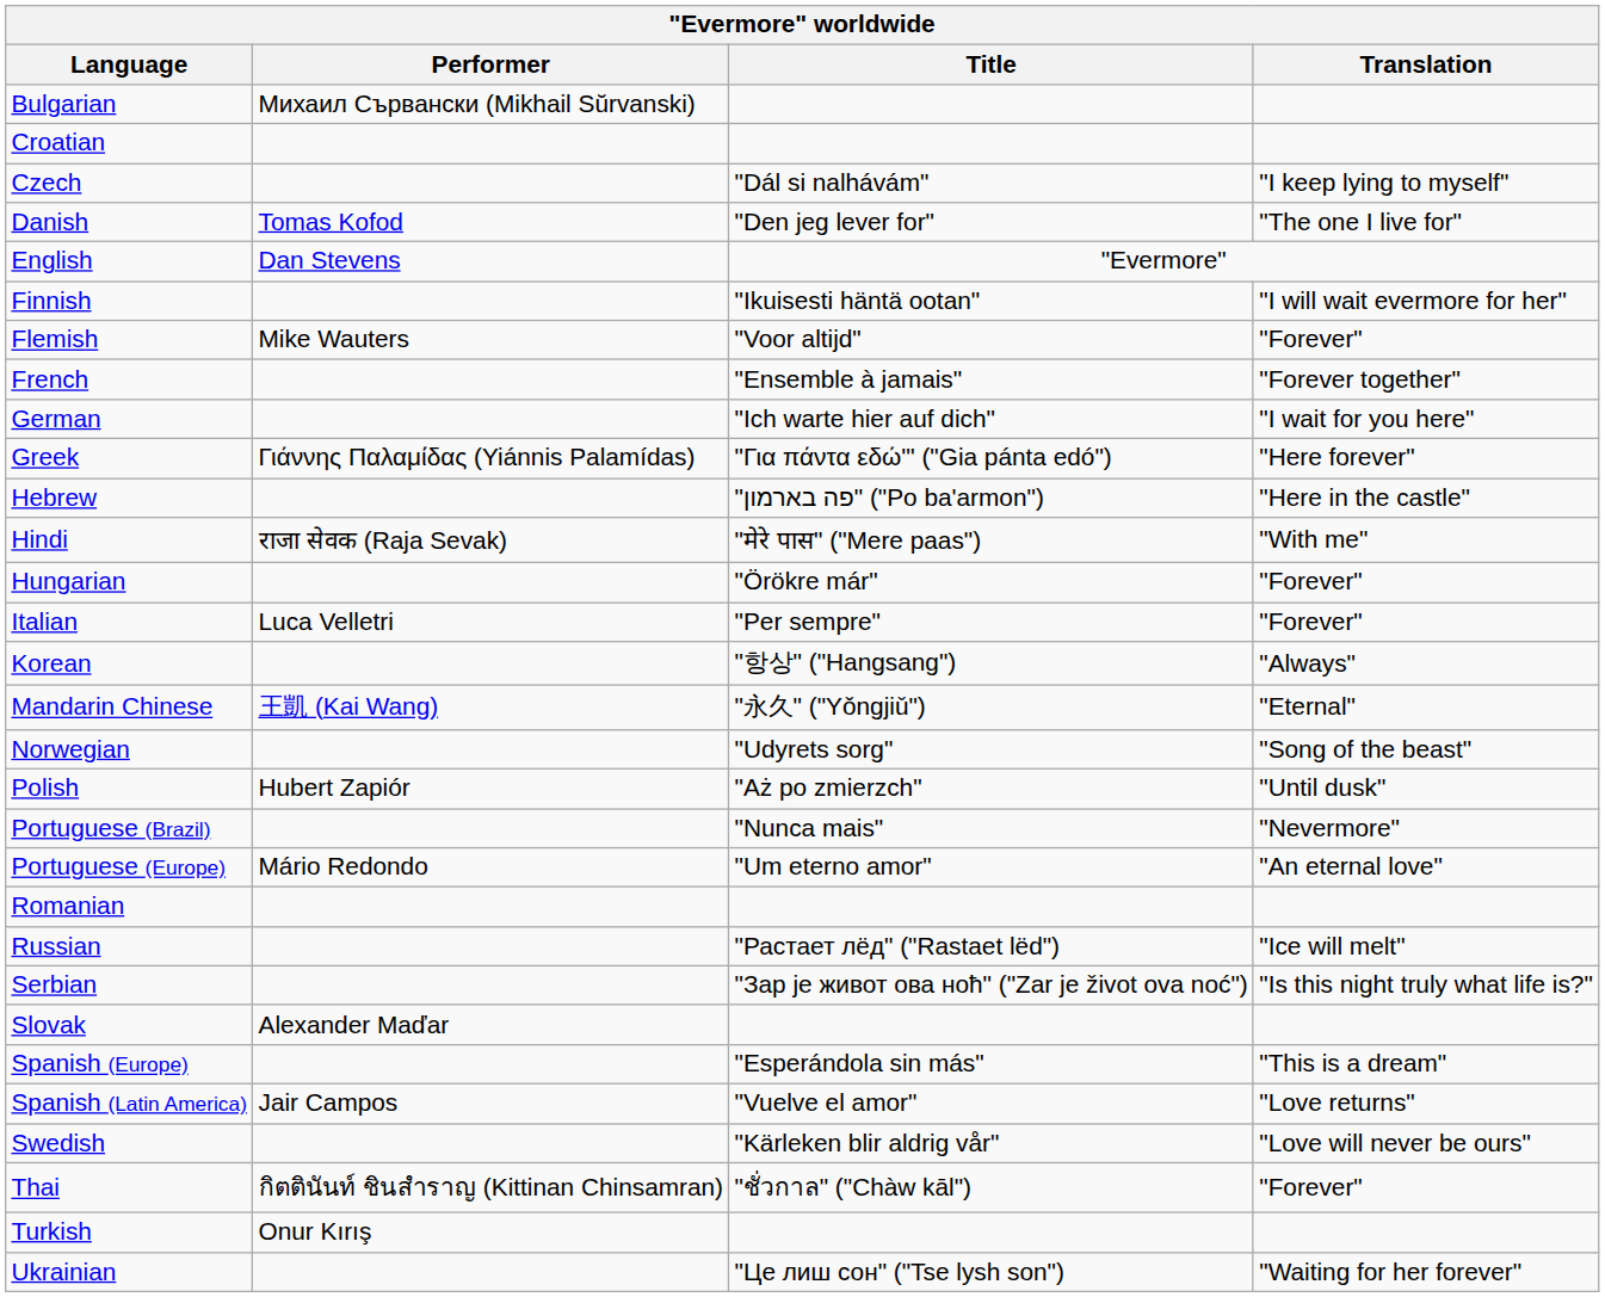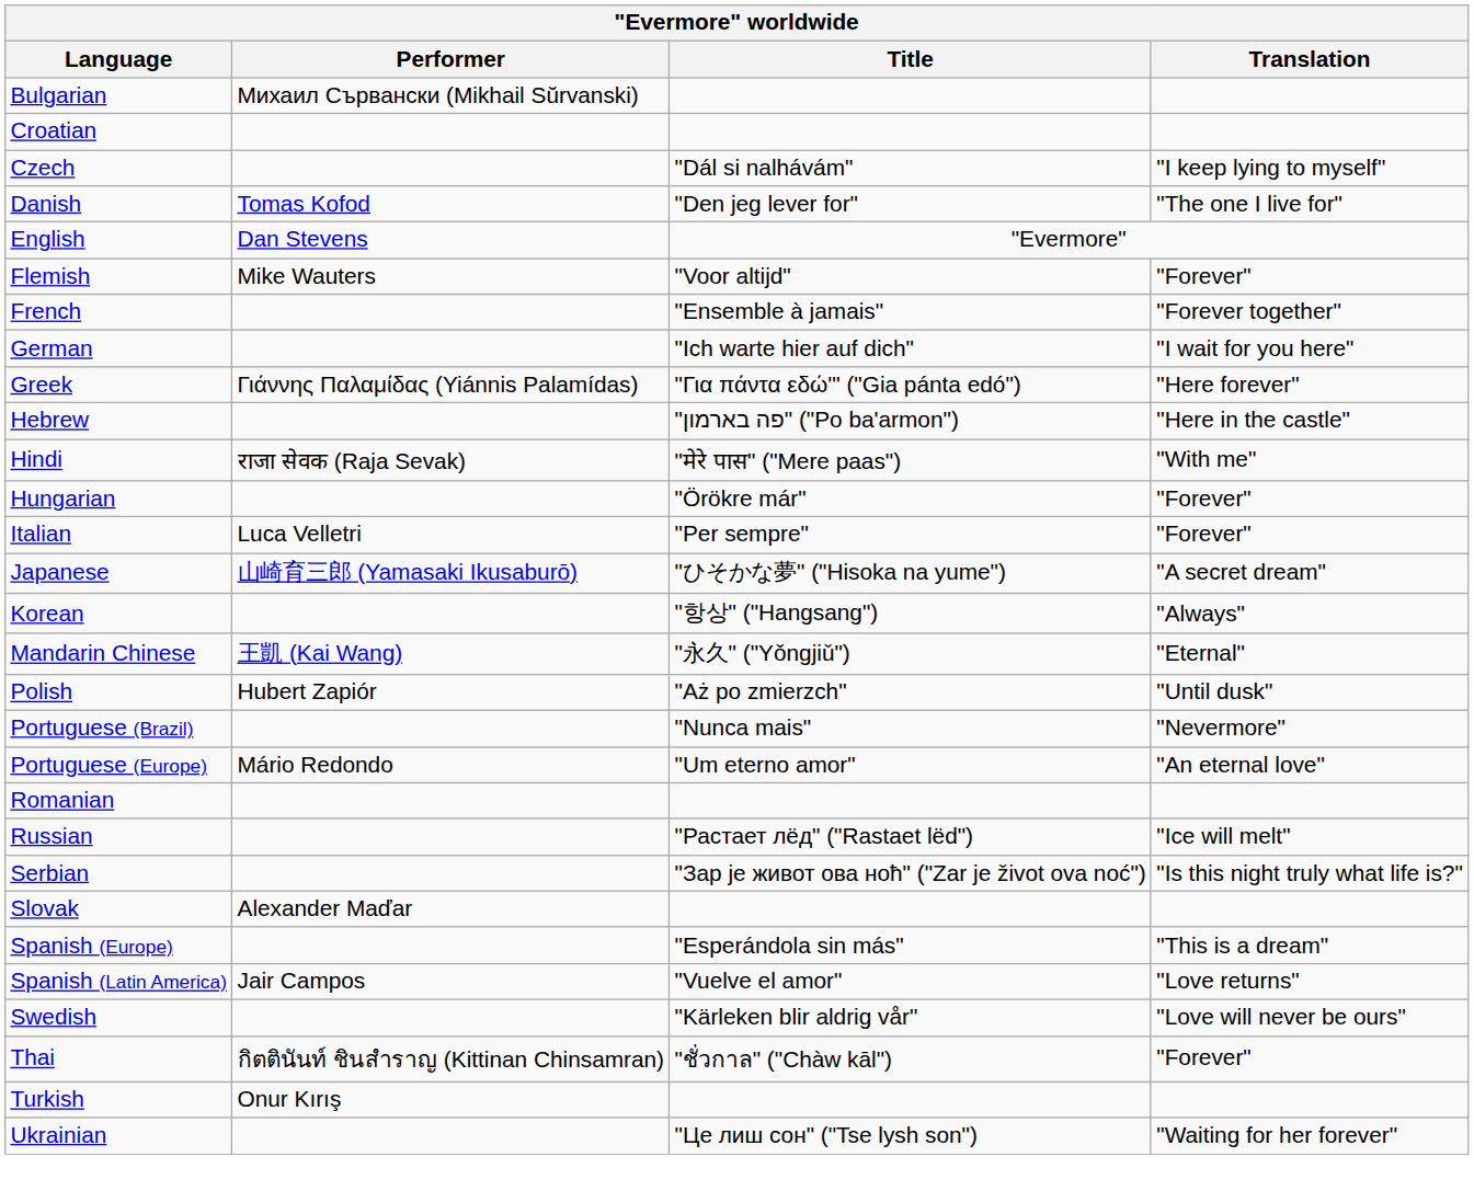- row: Finnish | "Ikuisesti häntä ootan" | "I will wait evermore for her"
+ row: Japanese | 山崎育三郎 (Yamasaki Ikusaburō) | "ひそかな夢" ("Hisoka na yume") | "A secret dream"
- row: Norwegian | "Udyrets sorg" | "Song of the beast"
